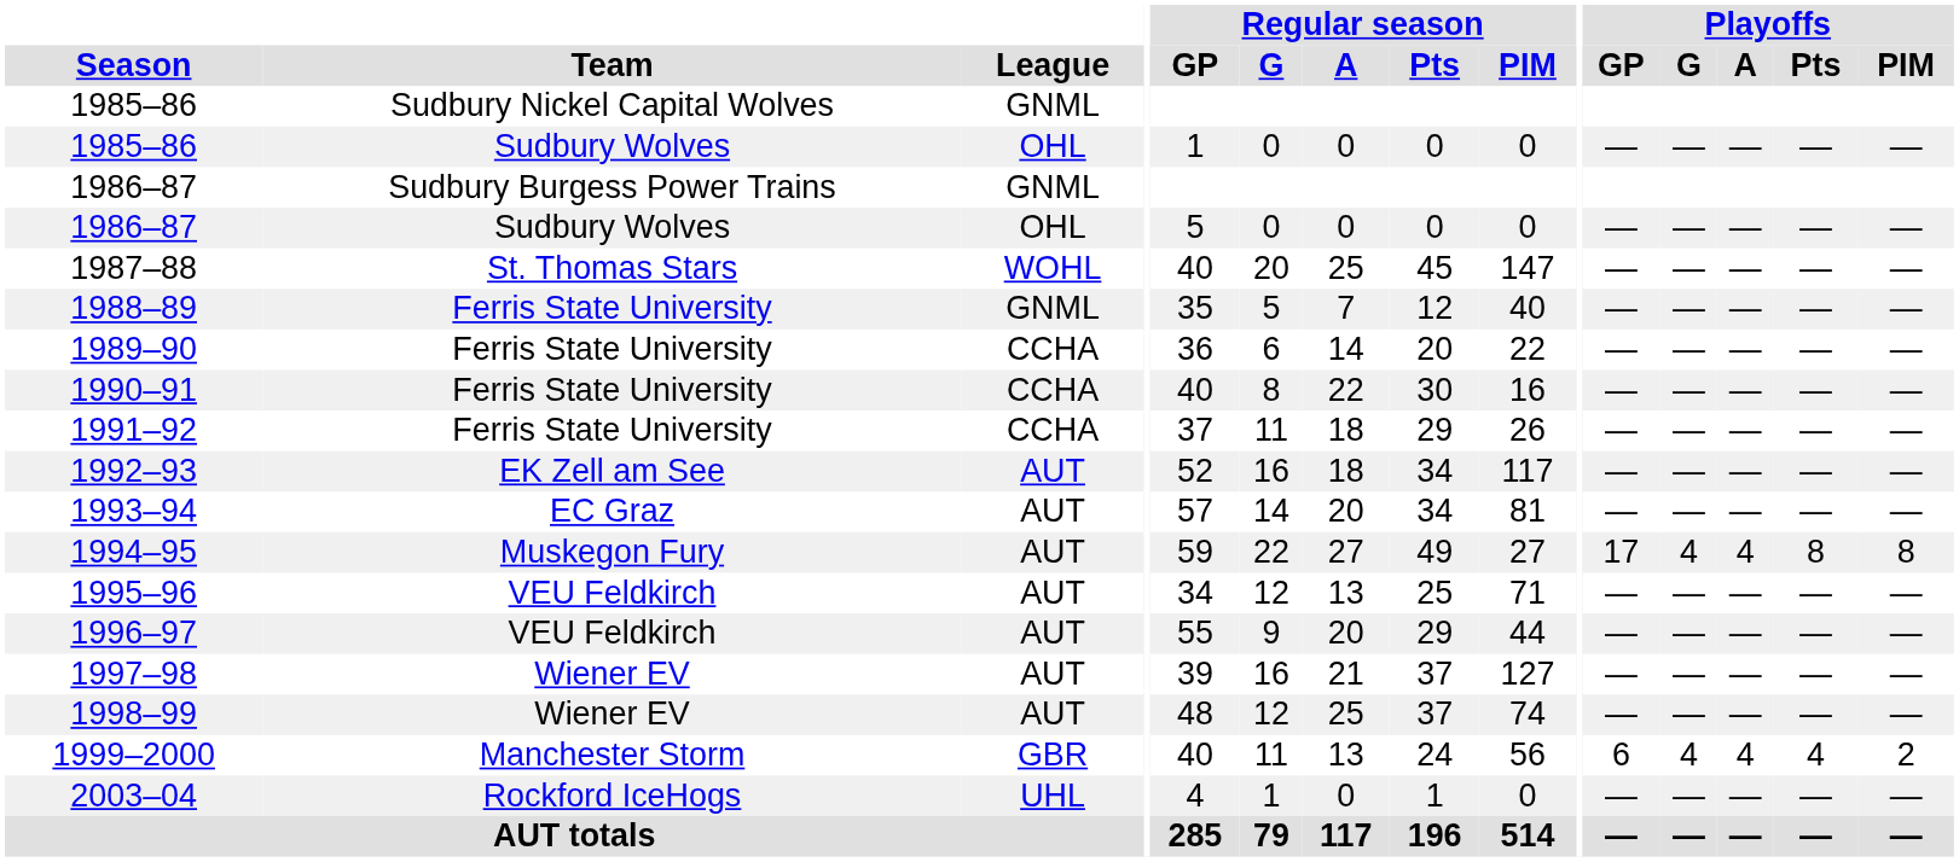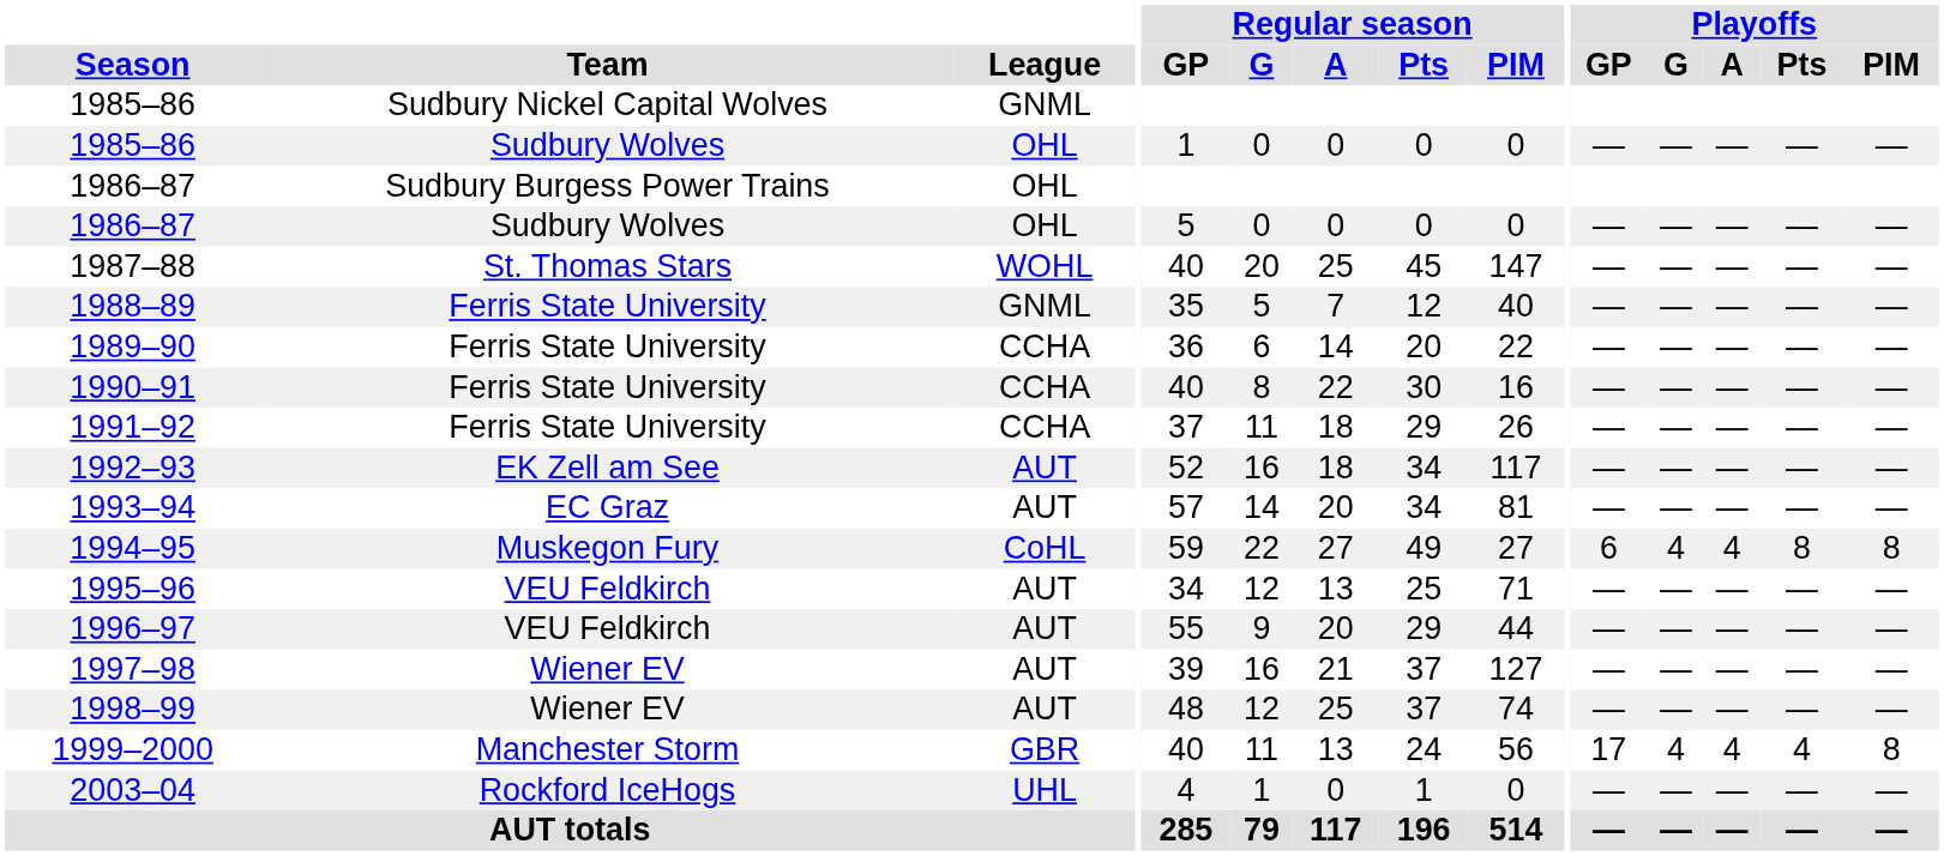1986–87 / Sudbury Burgess Power Trains | League: GNML -> OHL
1994–95 | League: AUT -> CoHL
1994–95 | Playoffs / GP: 17 -> 6
1999–2000 | Playoffs / GP: 6 -> 17
1999–2000 | Playoffs / PIM: 2 -> 8
